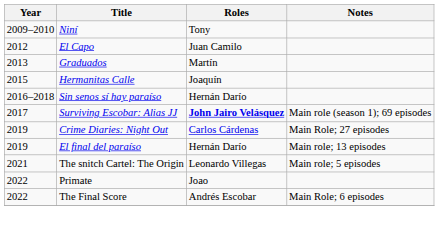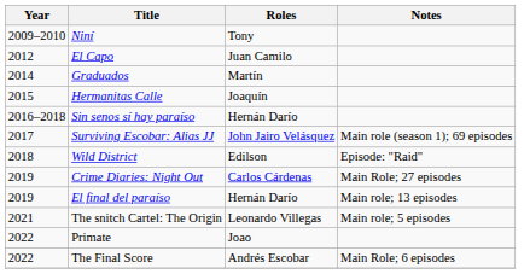Graduados | Year: 2013 -> 2014
Surviving Escobar: Alias JJ | Roles: bold -> normal
+ row: 2018 | Wild District | Edilson | Episode: "Raid"
